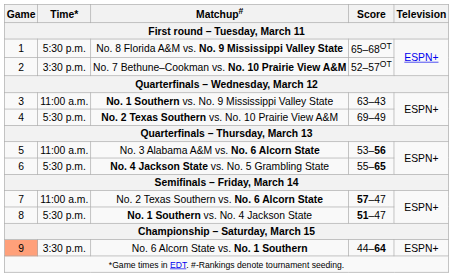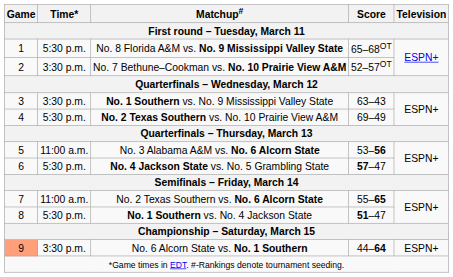No. 1 Southern vs. No. 9 Mississippi Valley State | Time*: 11:00 a.m. -> 3:30 p.m.
No. 4 Jackson State vs. No. 5 Grambling State | Score: 55–65 -> 57–47
No. 2 Texas Southern vs. No. 6 Alcorn State | Score: 57–47 -> 55–65
